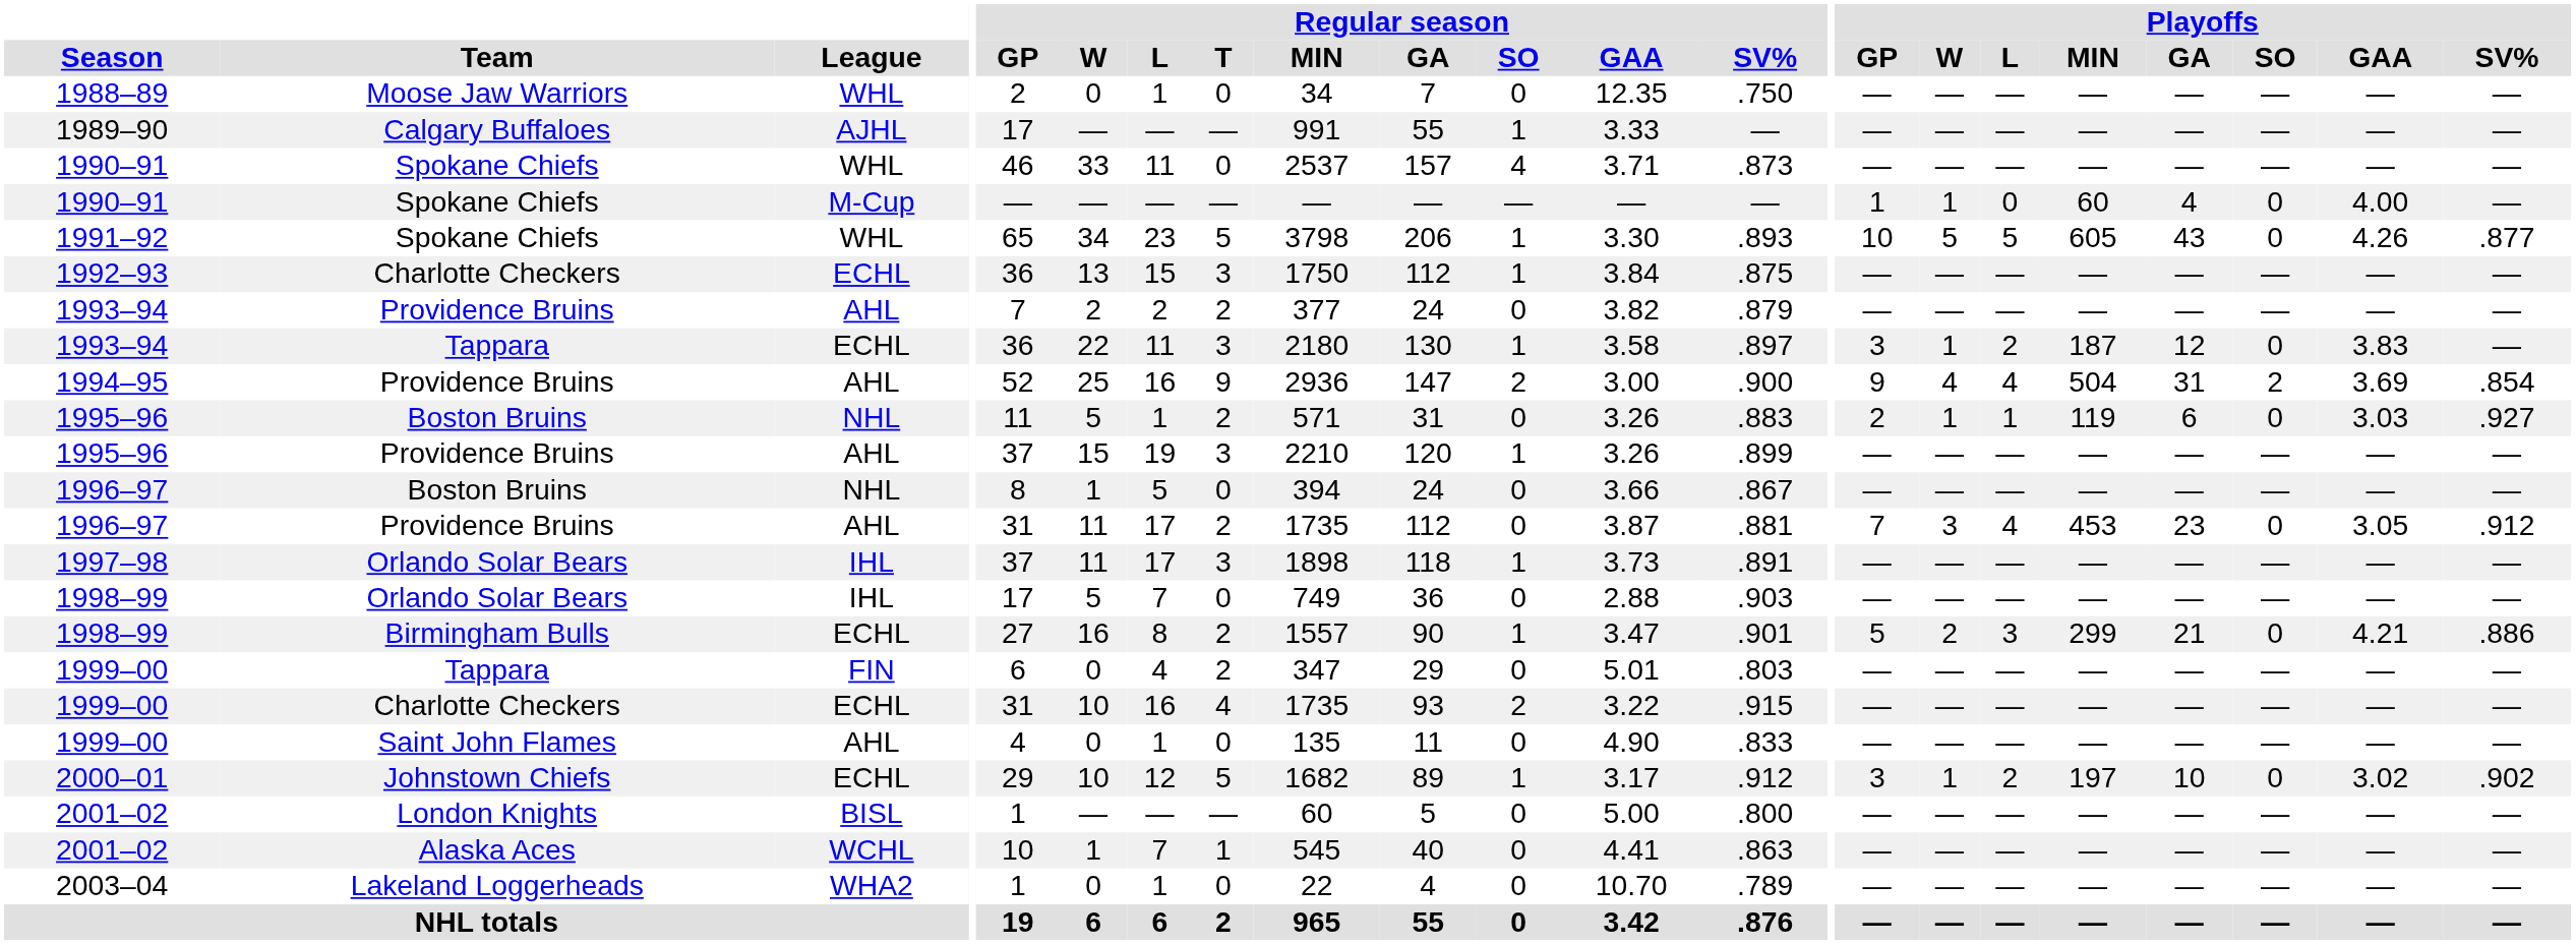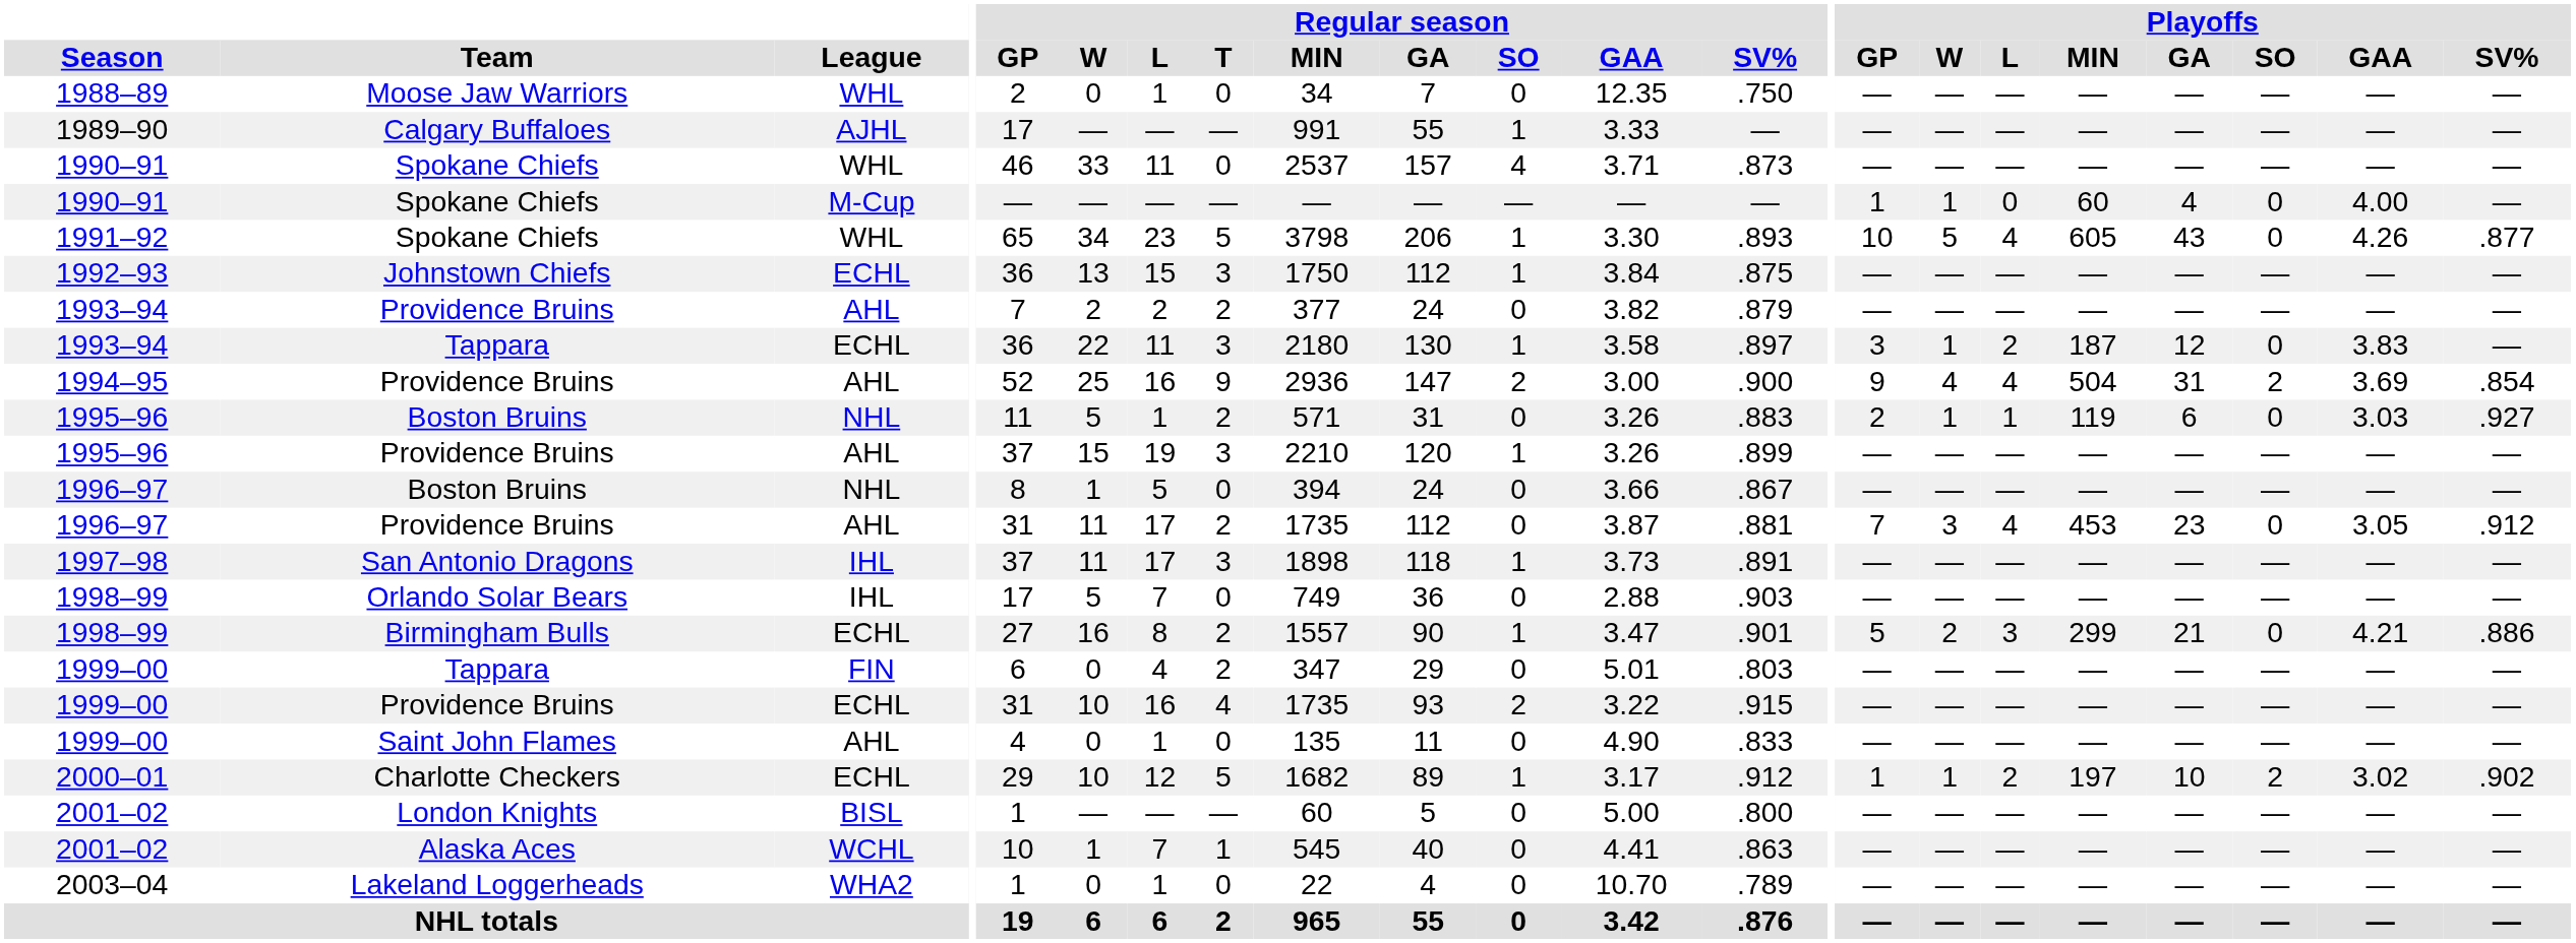1991–92 | Playoffs / L: 5 -> 4
1992–93 | Team: Charlotte Checkers -> Johnstown Chiefs
1997–98 | Team: Orlando Solar Bears -> San Antonio Dragons
1999–00 / ECHL | Team: Charlotte Checkers -> Providence Bruins
2000–01 | Team: Johnstown Chiefs -> Charlotte Checkers
2000–01 | Playoffs / GP: 3 -> 1
2000–01 | Playoffs / SO: 0 -> 2
